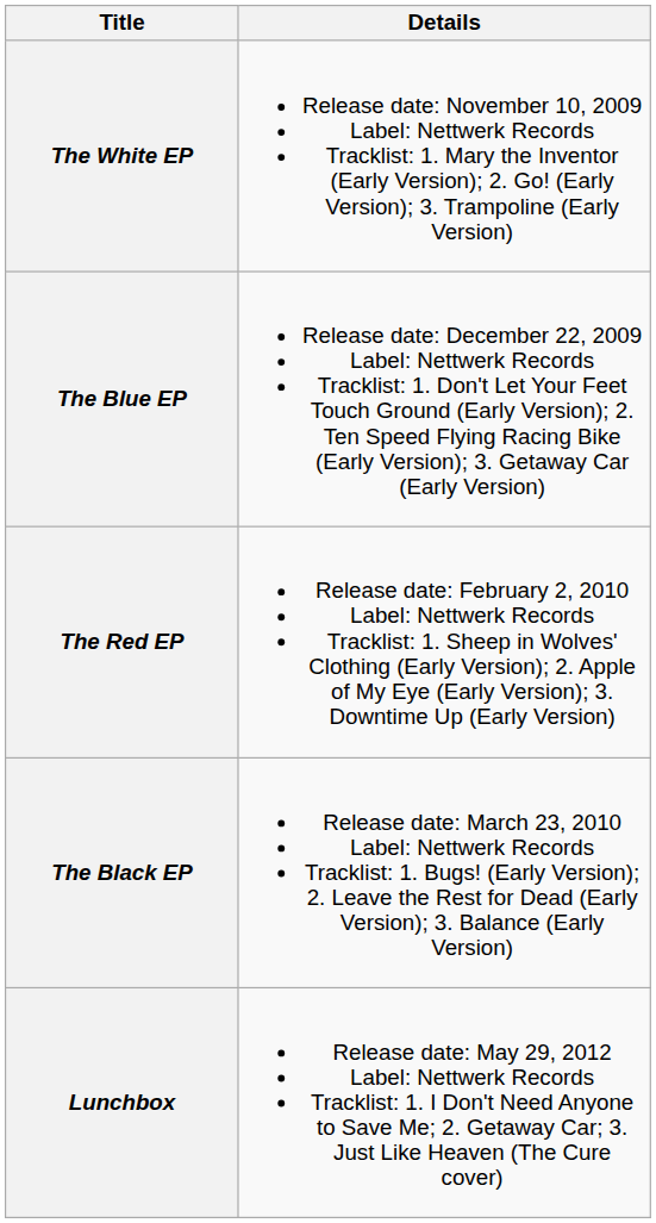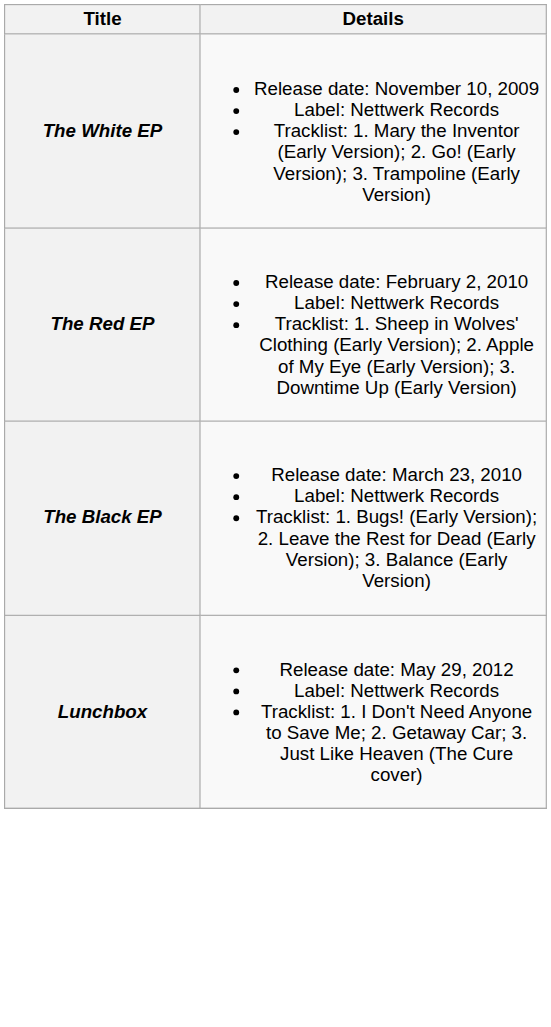- row: The Blue EP | Release date: December 22, 2009 Label: Nettwerk Records Tracklist: 1. Don't Let Your Feet Touch Ground (Early Version); 2. Ten Speed Flying Racing Bike (Early Version); 3. Getaway Car (Early Version)
